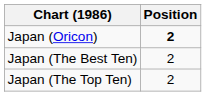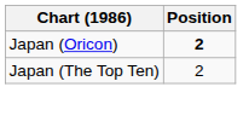- row: Japan (The Best Ten) | 2
